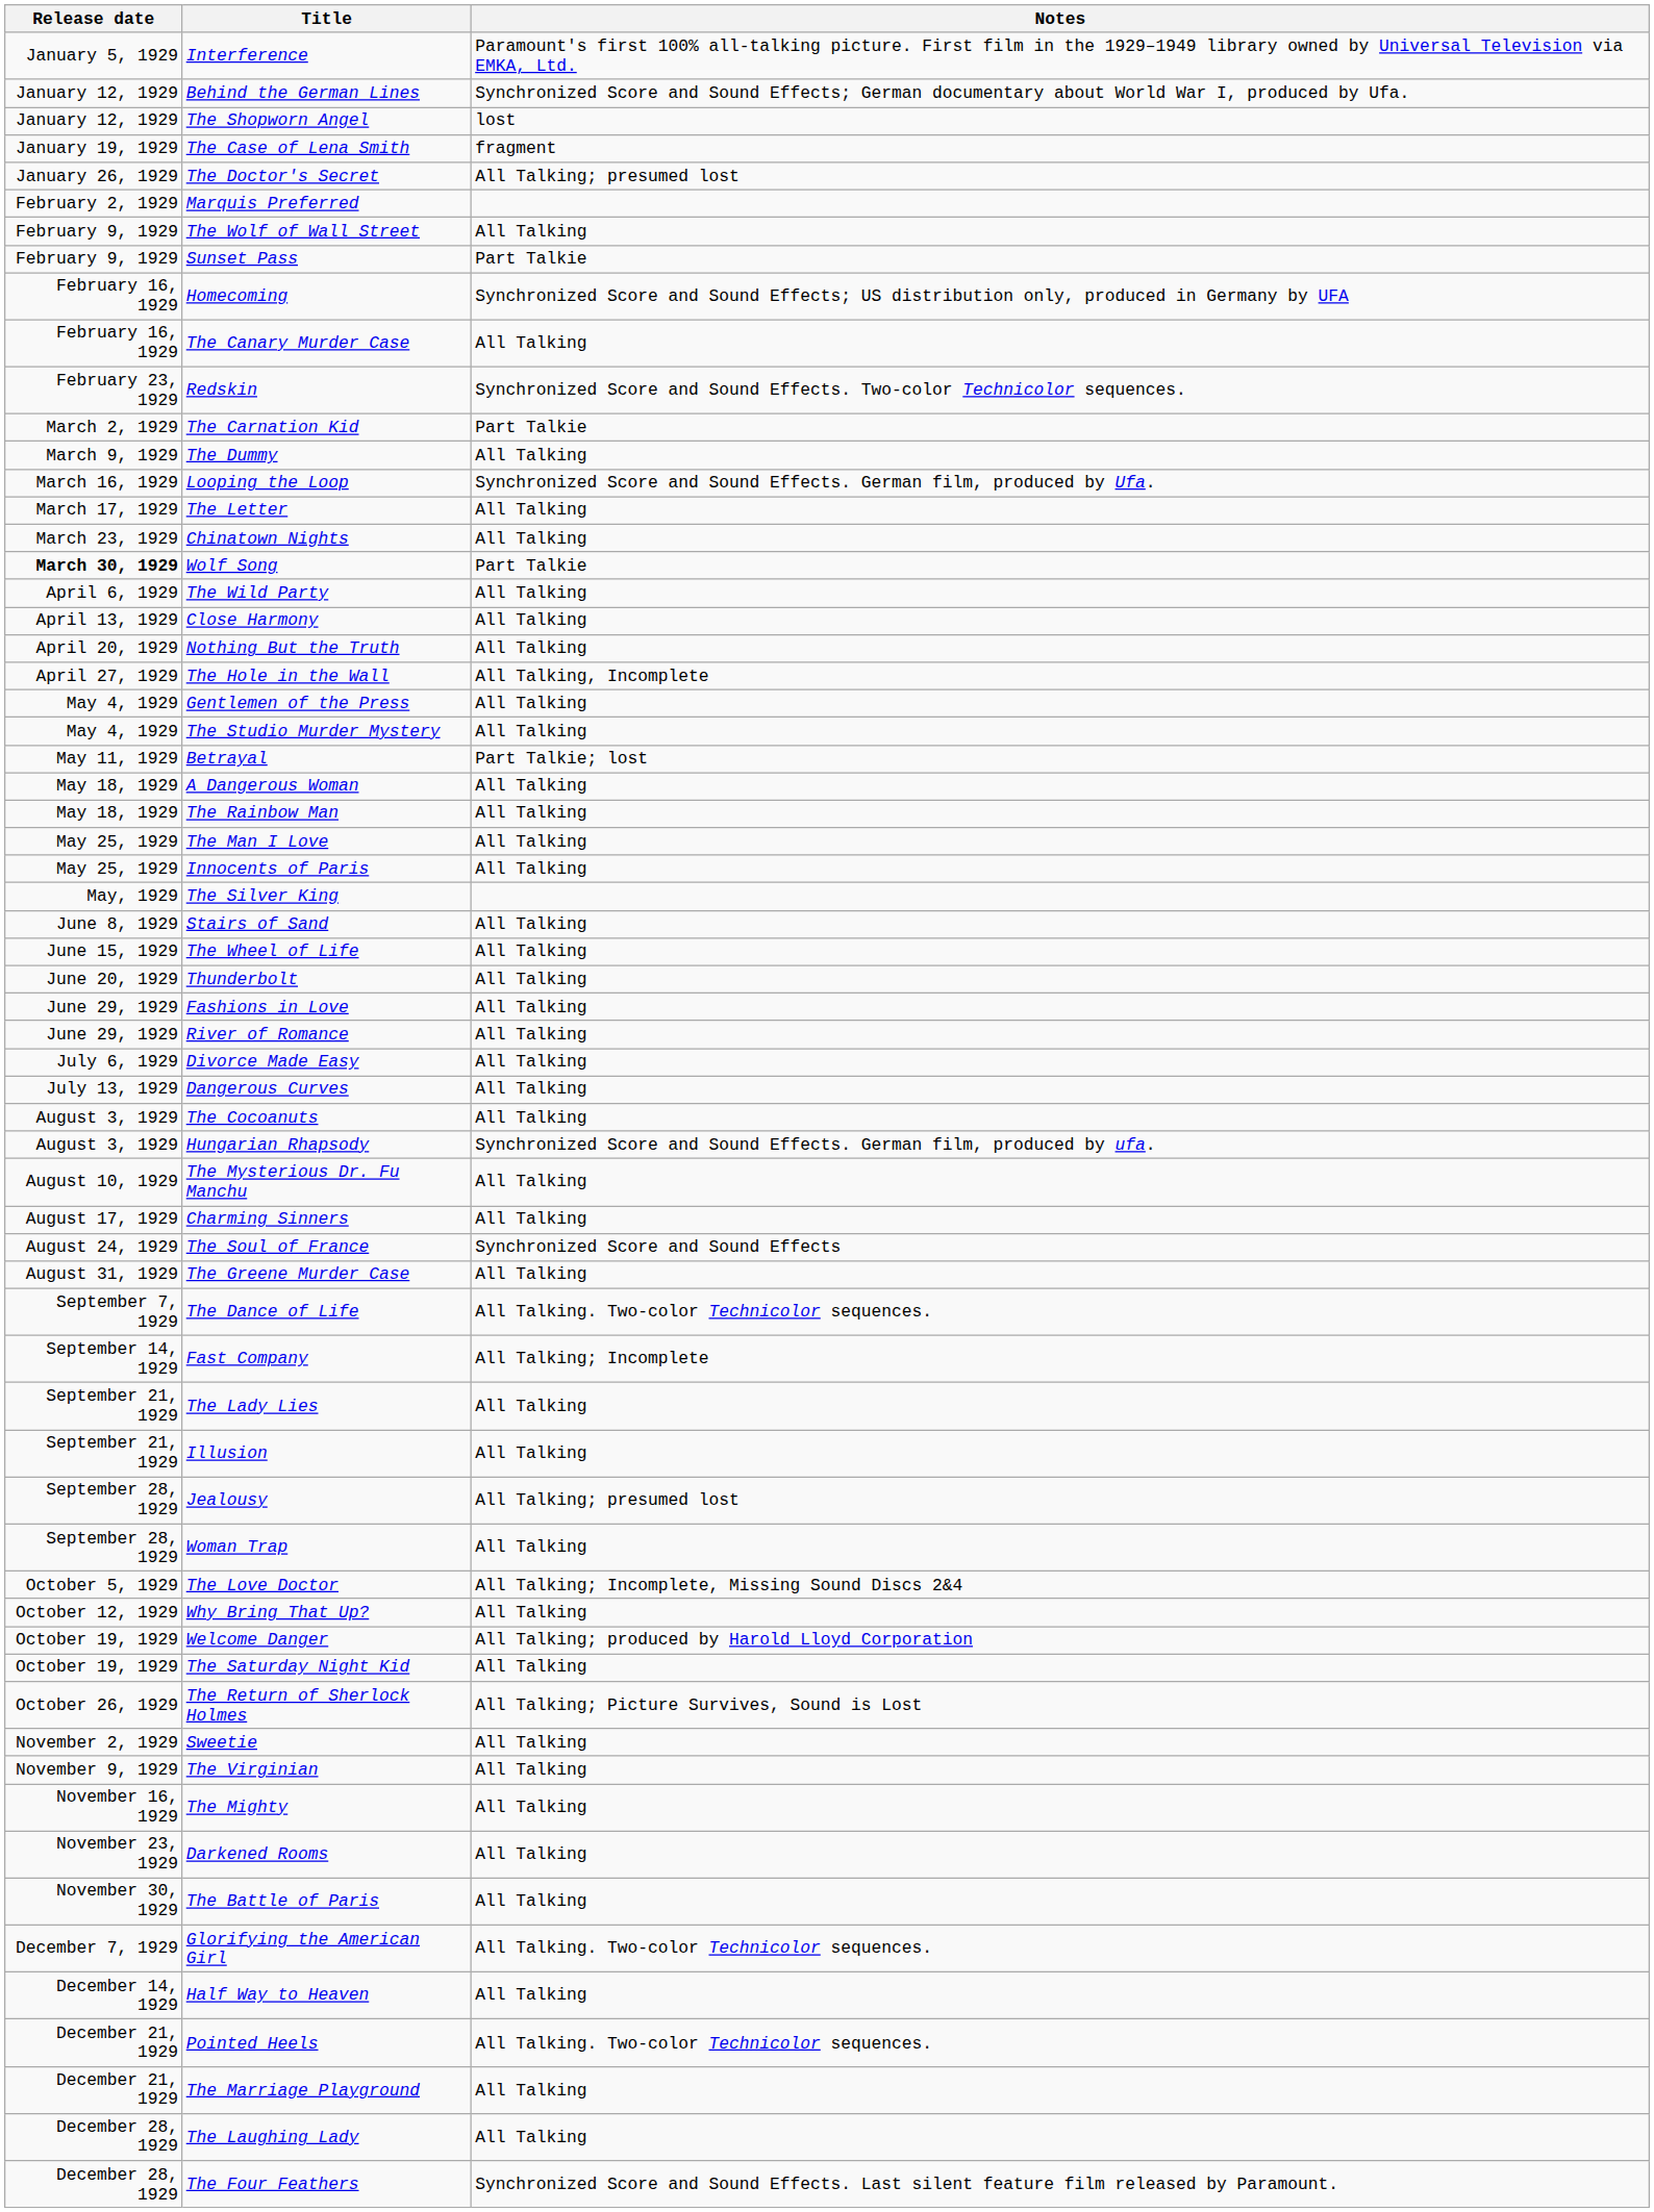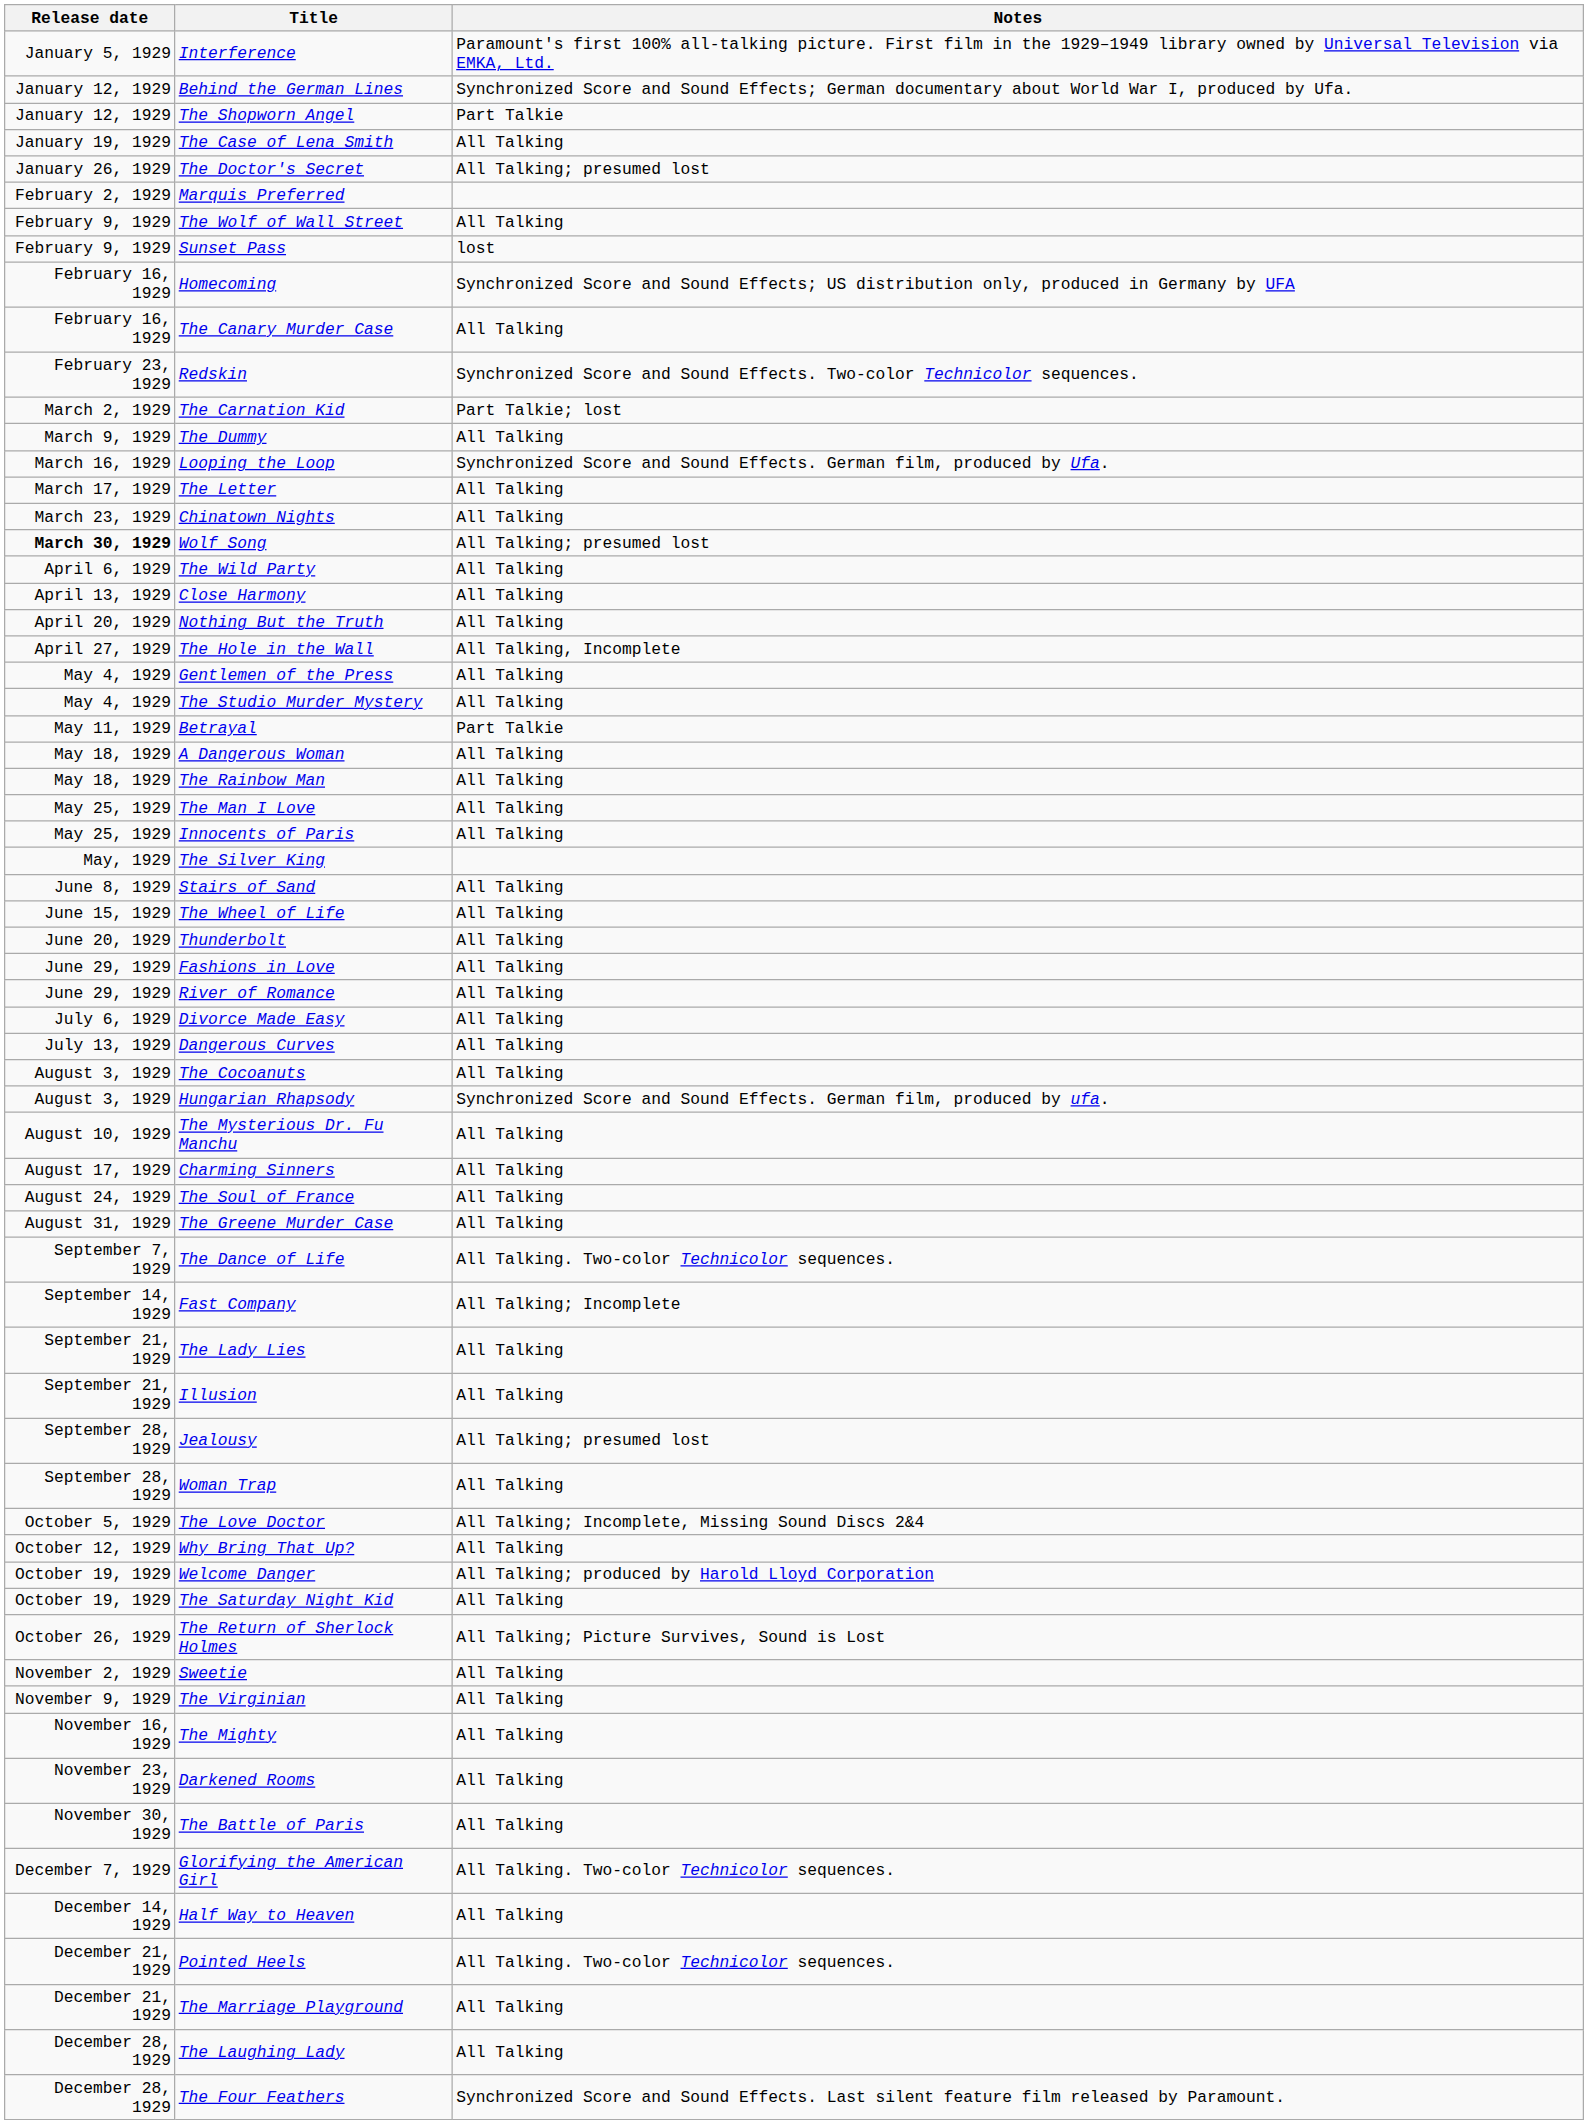The Shopworn Angel | Notes: lost -> Part Talkie
The Case of Lena Smith | Notes: fragment -> All Talking
Sunset Pass | Notes: Part Talkie -> lost
The Carnation Kid | Notes: Part Talkie -> Part Talkie; lost
Wolf Song | Notes: Part Talkie -> All Talking; presumed lost
Betrayal | Notes: Part Talkie; lost -> Part Talkie
The Soul of France | Notes: Synchronized Score and Sound Effects -> All Talking
